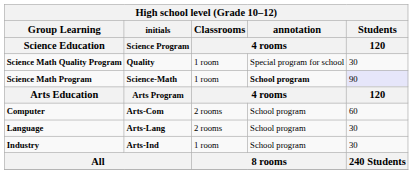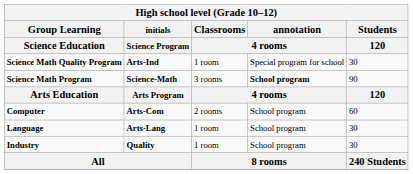Science Math Quality Program | initials / Science Program: Quality -> Arts-Ind
Science Math Program | Classrooms / 4 rooms: 1 room -> 3 rooms
Science Math Program | Students / 120: lavender background -> no background
Language | Classrooms / 4 rooms: 2 rooms -> 1 room
Industry | initials / Science Program: Arts-Ind -> Quality
